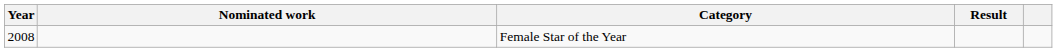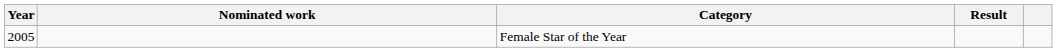Female Star of the Year | Year: 2008 -> 2005
